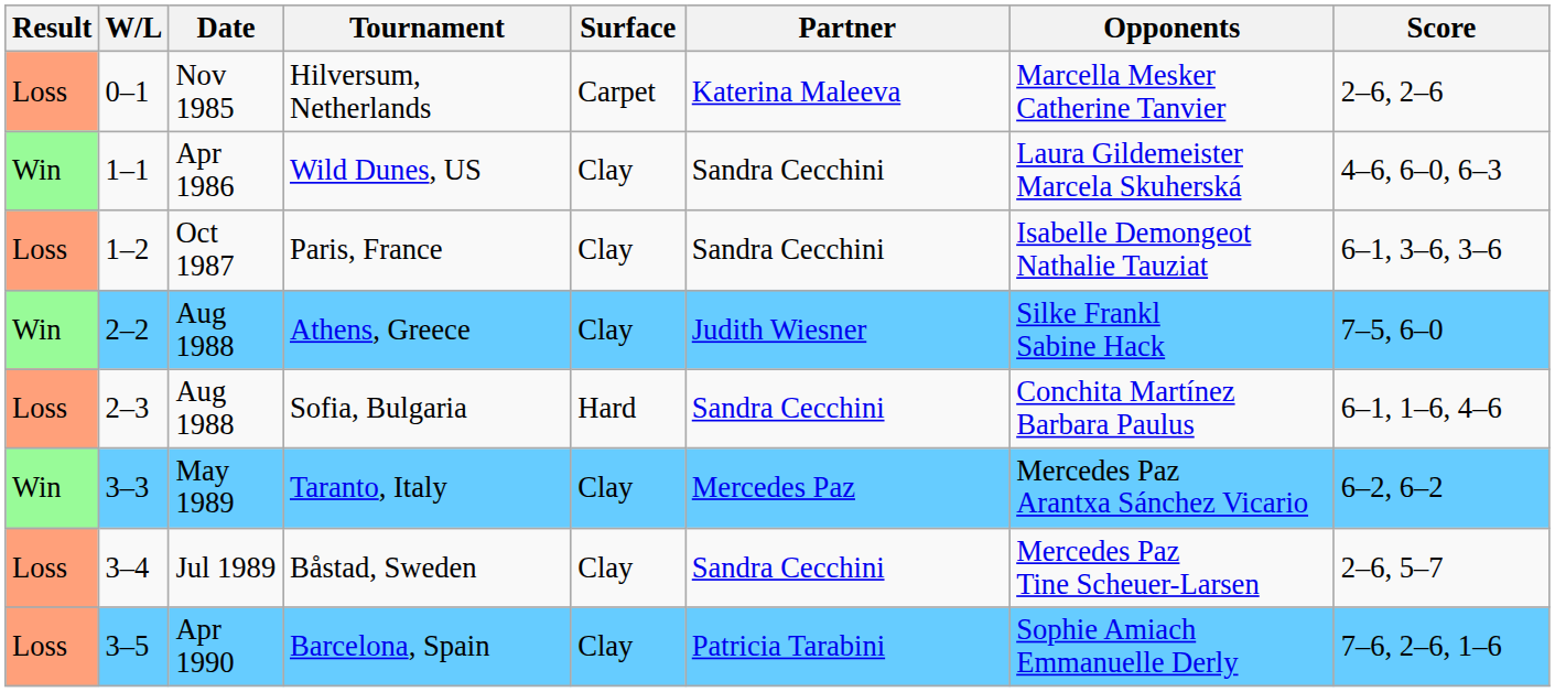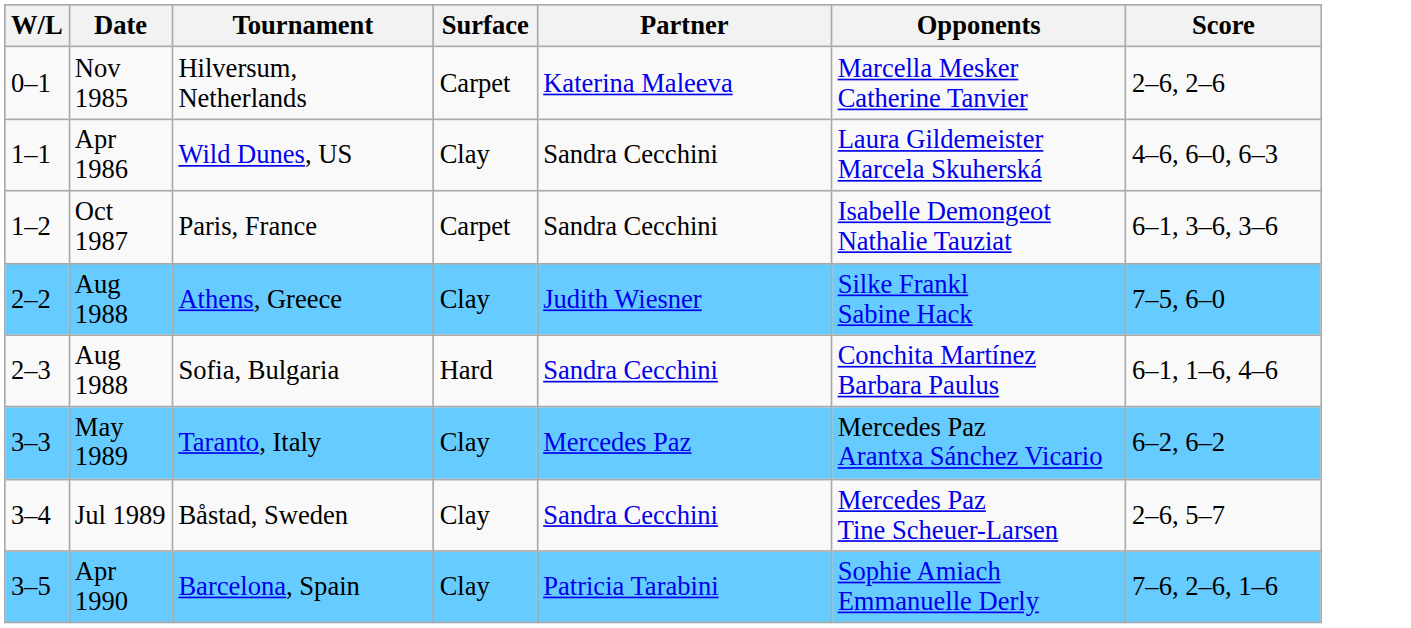- column: Result | Loss | Win | Loss | Win | Loss | Win | Loss | Loss
Paris, France | Surface: Clay -> Carpet
